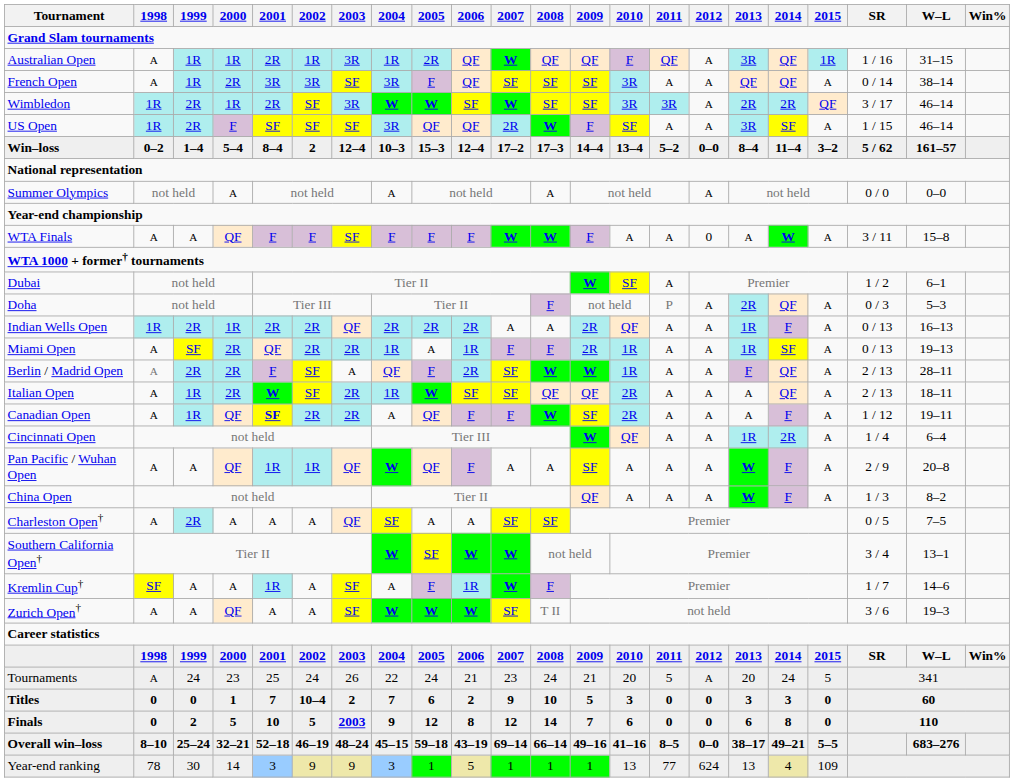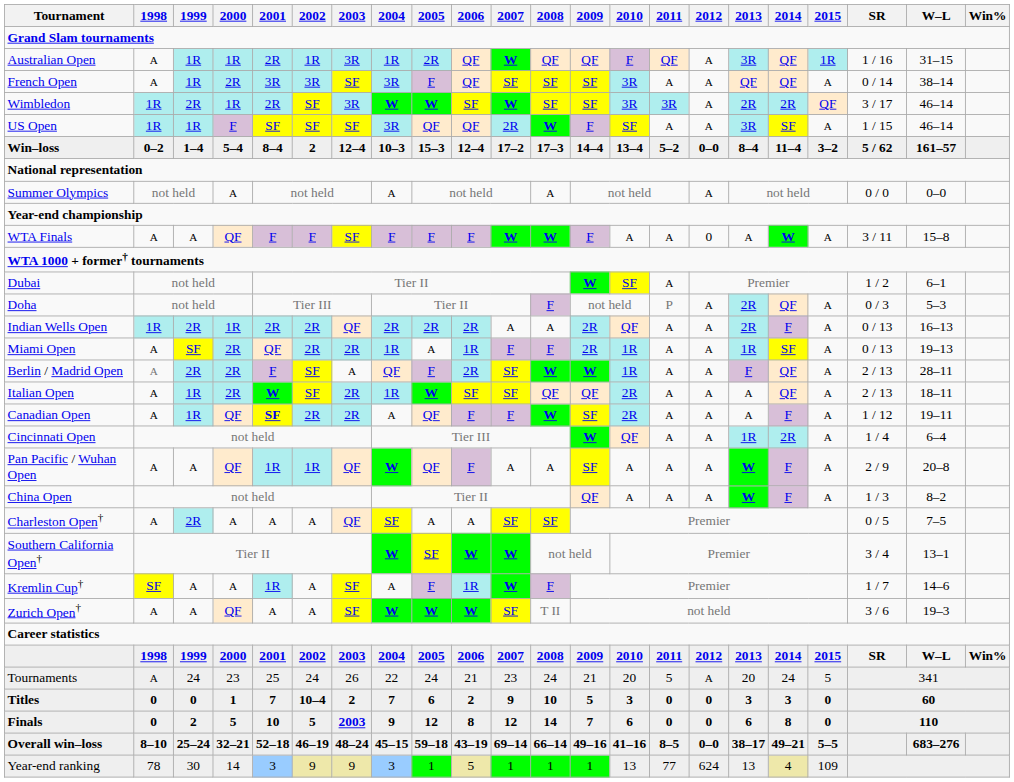US Open | 1999: 2R -> 1R
Indian Wells Open | 2013: 1R -> 2R
